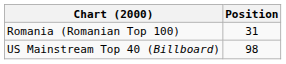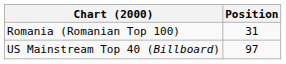US Mainstream Top 40 (Billboard) | Position: 98 -> 97
